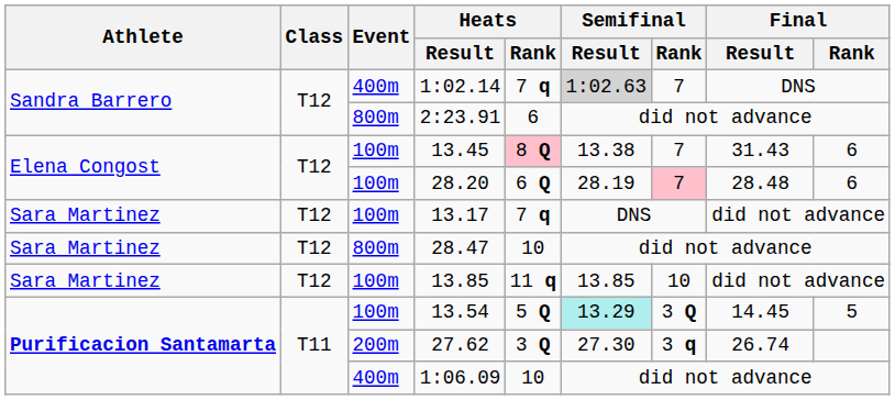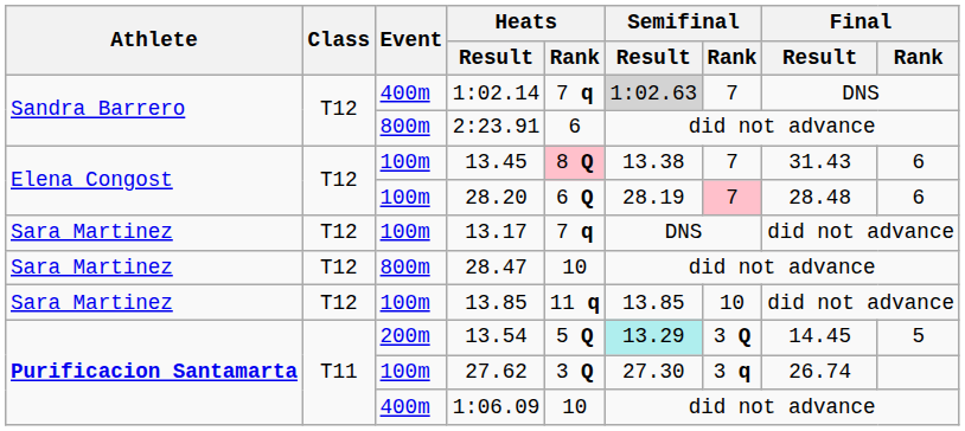13.54 | Event: 100m -> 200m
27.62 | Event: 200m -> 100m
